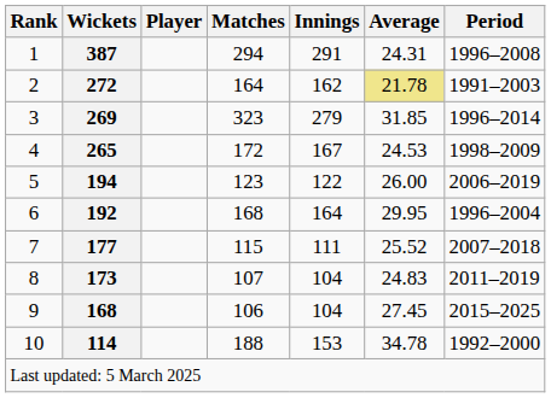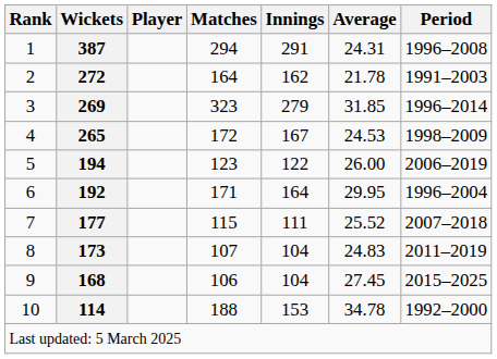2 | Average: khaki background -> no background
6 | Matches: 168 -> 171
